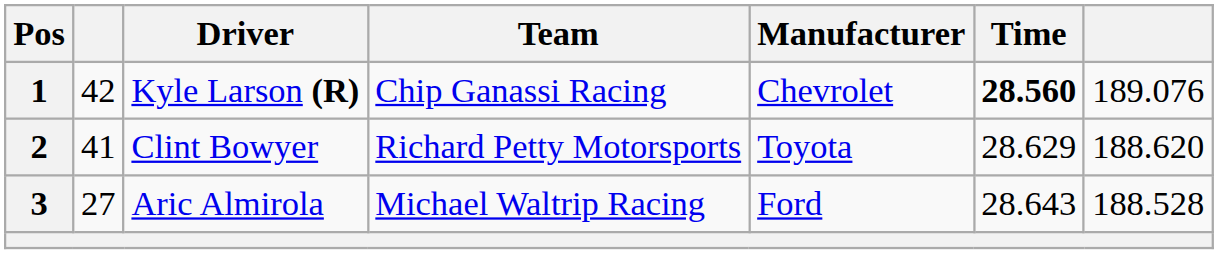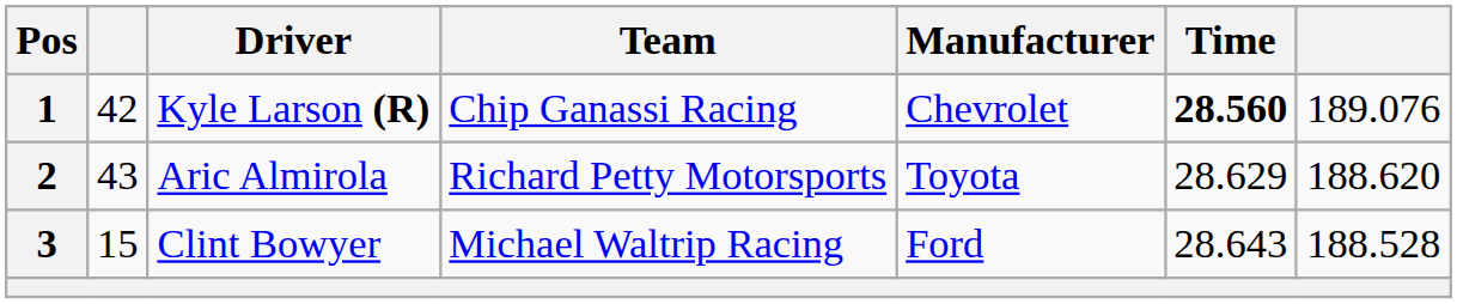2 | column 2: 41 -> 43
2 | Driver: Clint Bowyer -> Aric Almirola
3 | column 2: 27 -> 15
3 | Driver: Aric Almirola -> Clint Bowyer
